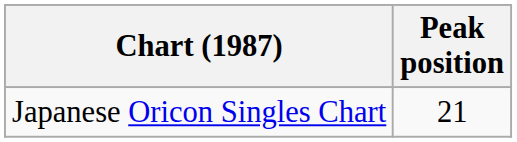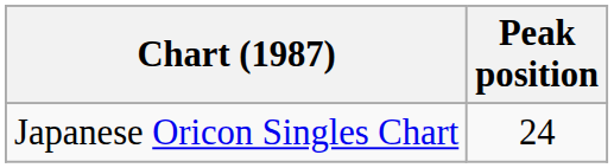Japanese Oricon Singles Chart | Peak position: 21 -> 24
